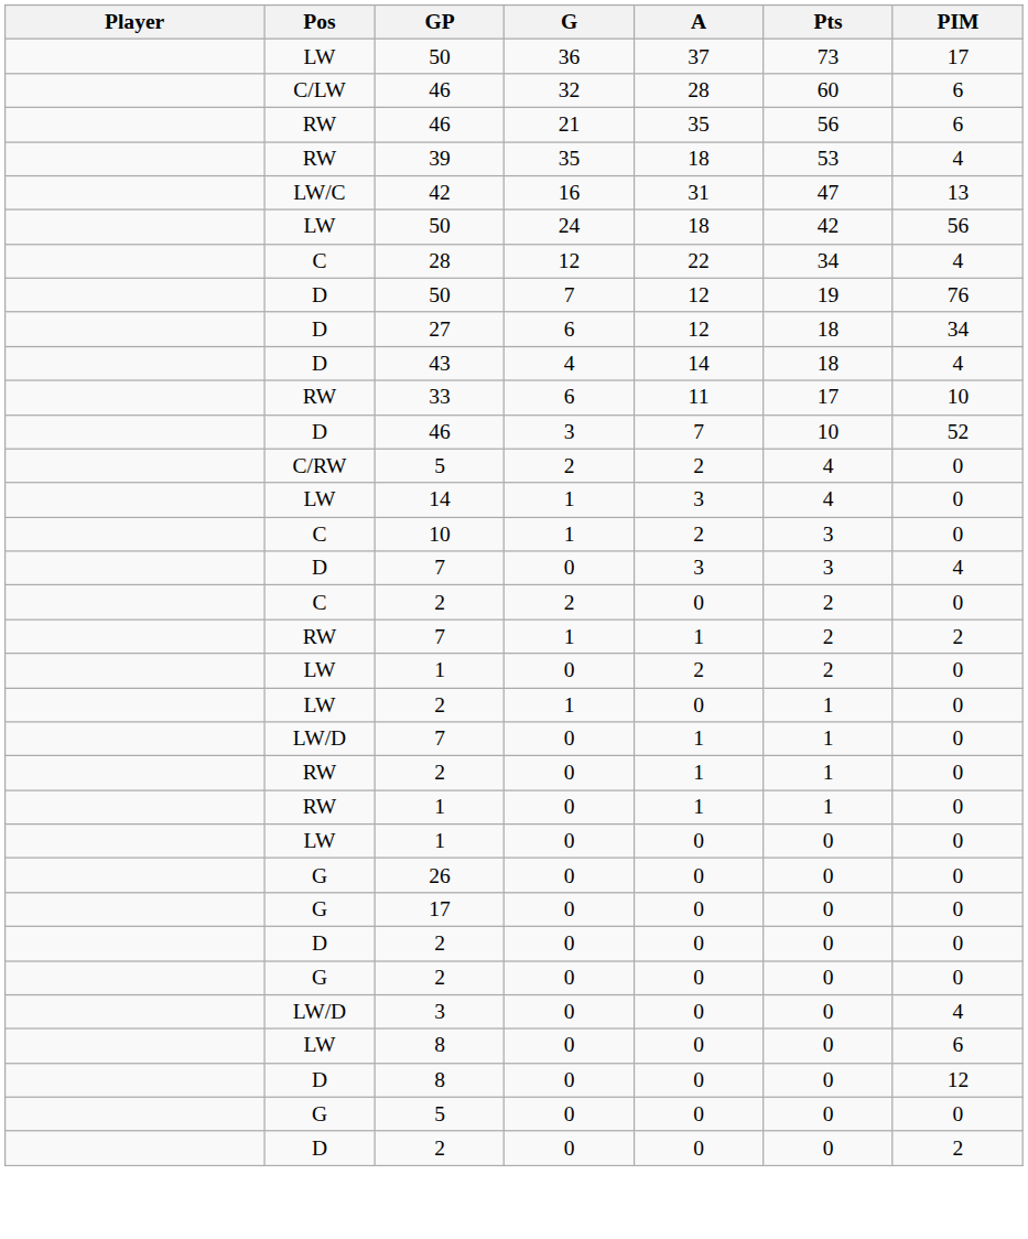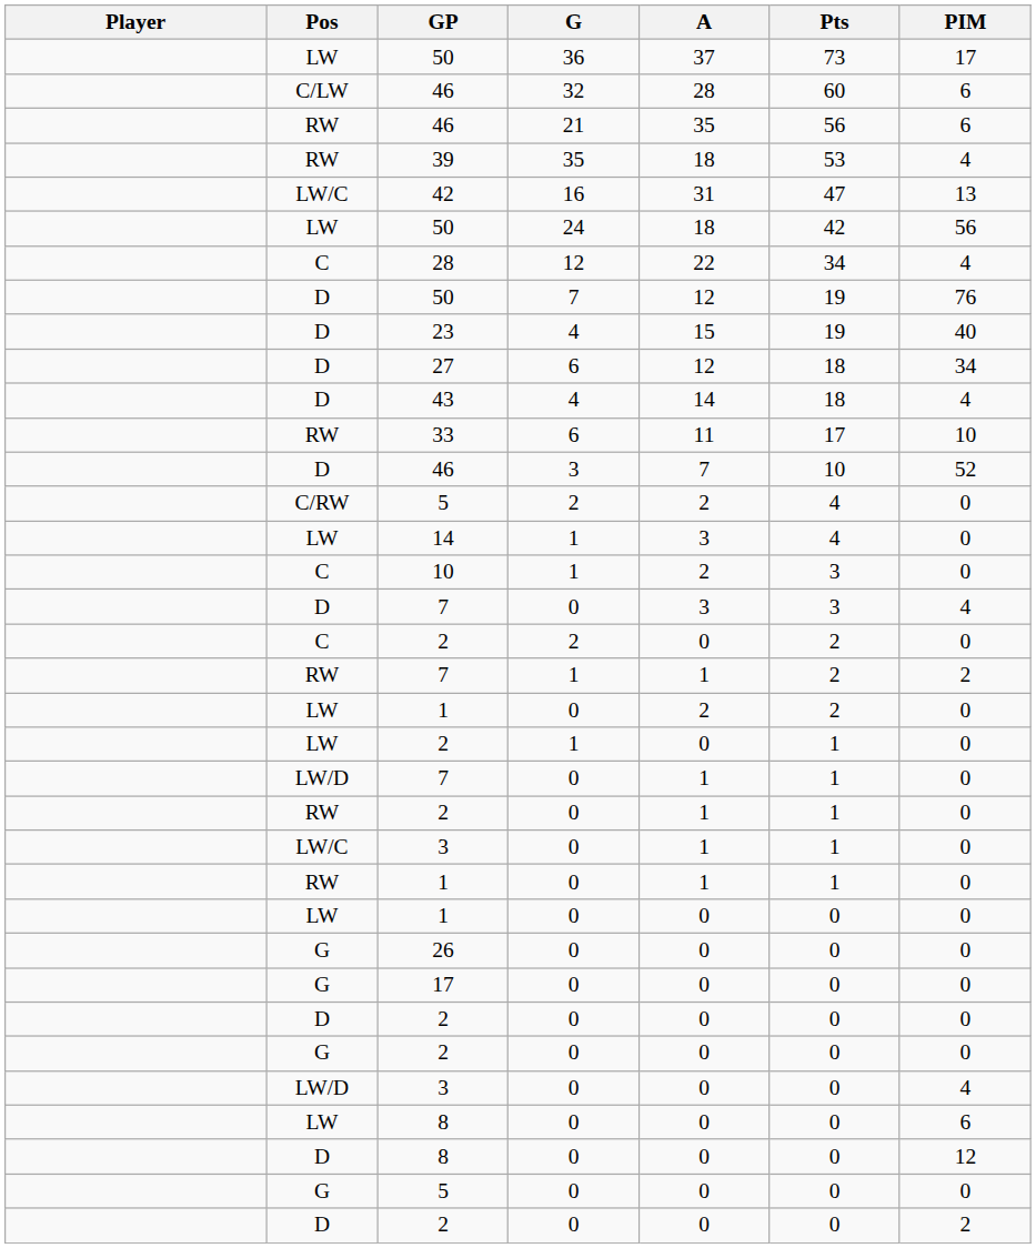+ row: D | 23 | 4 | 15 | 19 | 40
+ row: LW/C | 3 | 0 | 1 | 1 | 0
